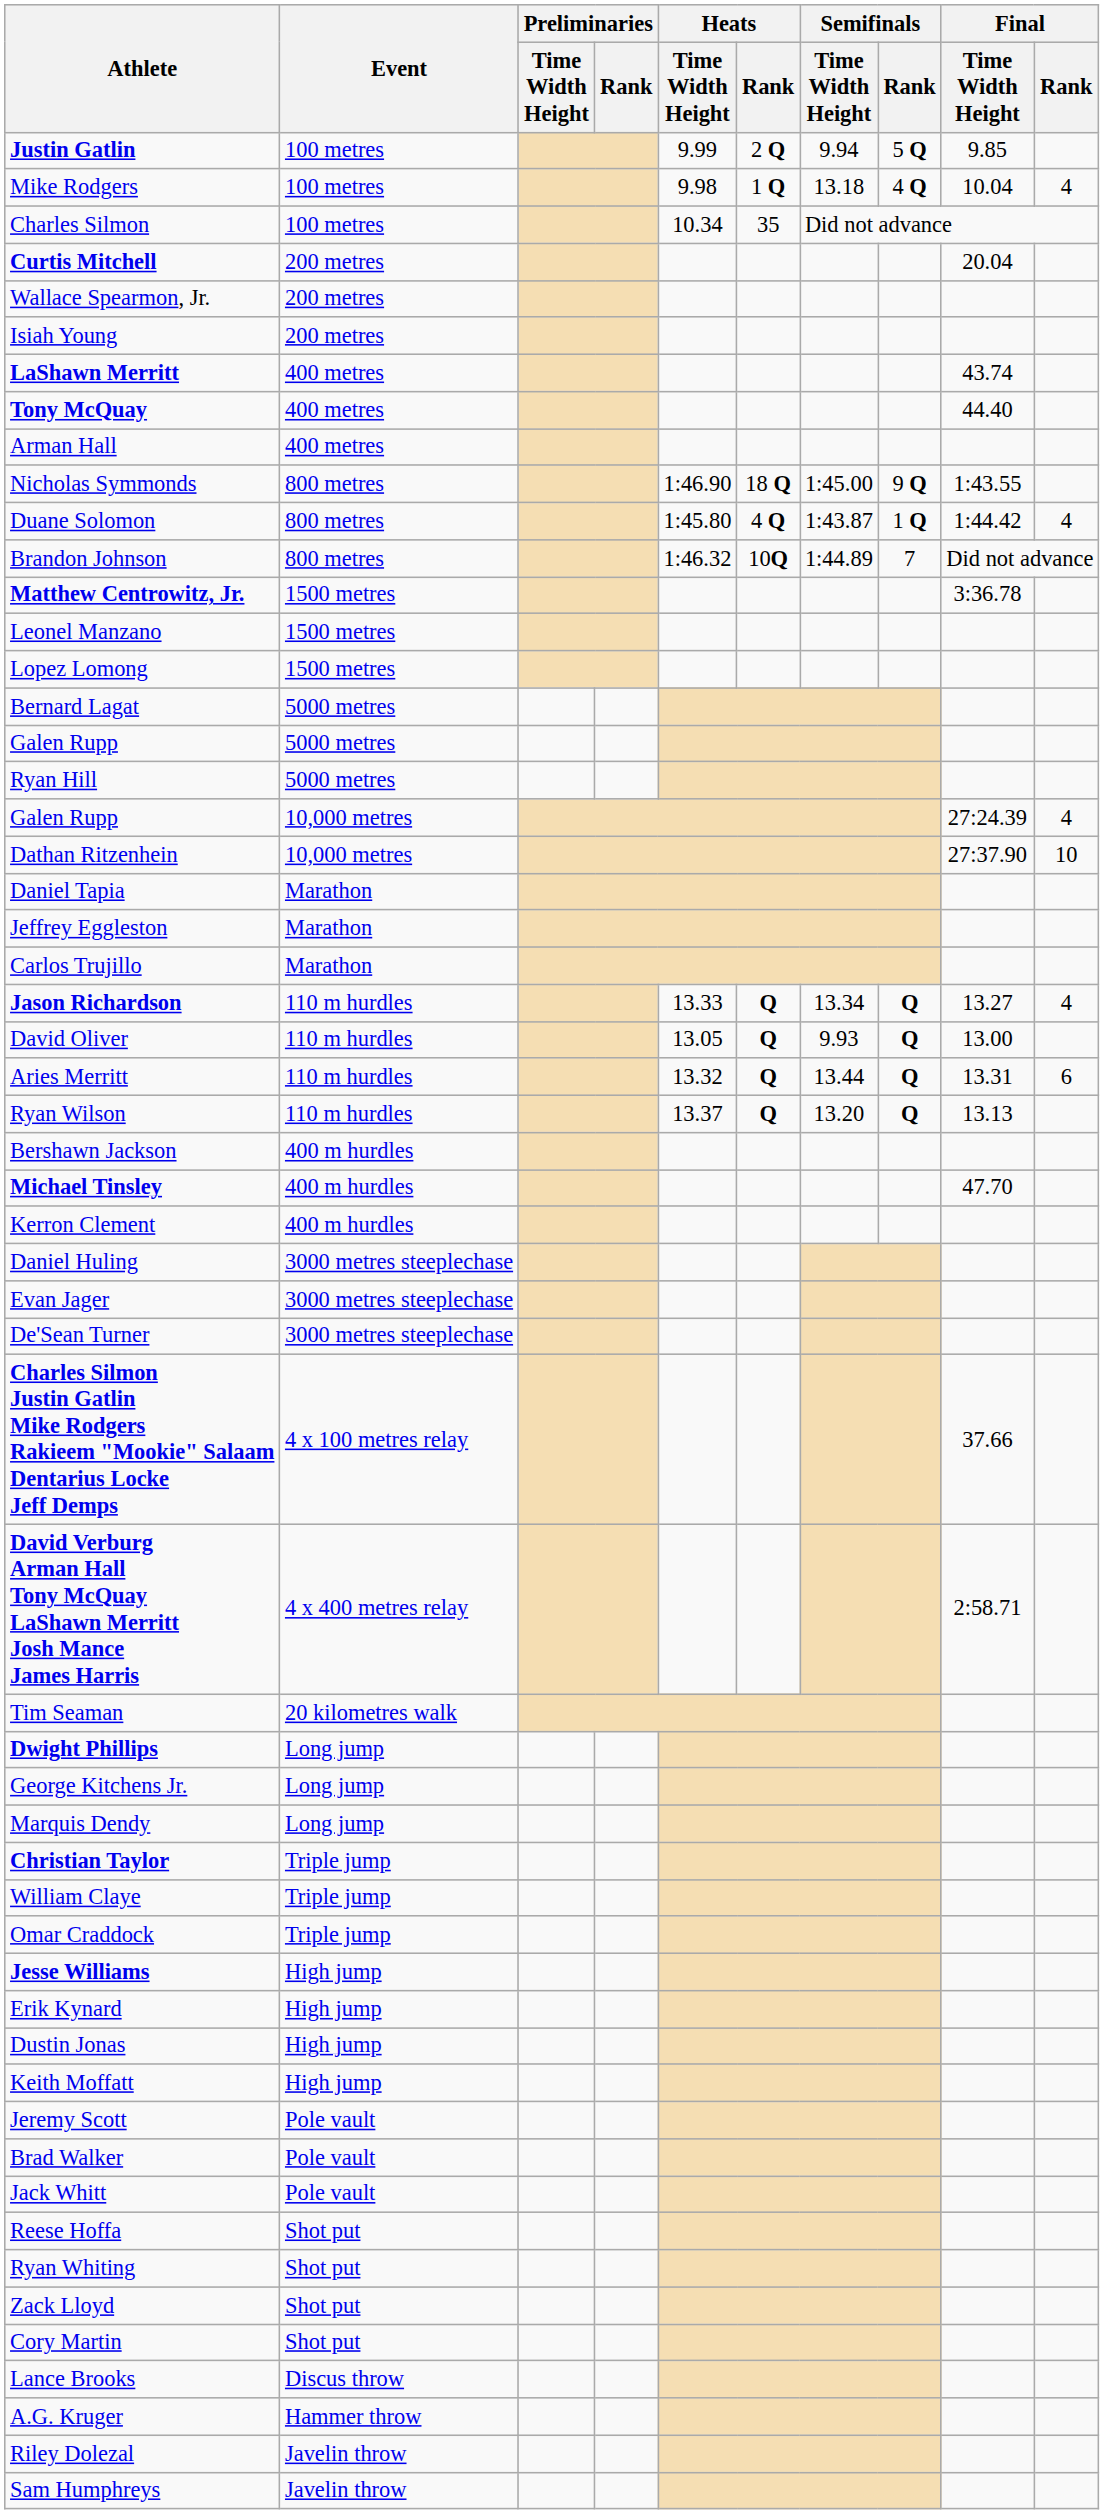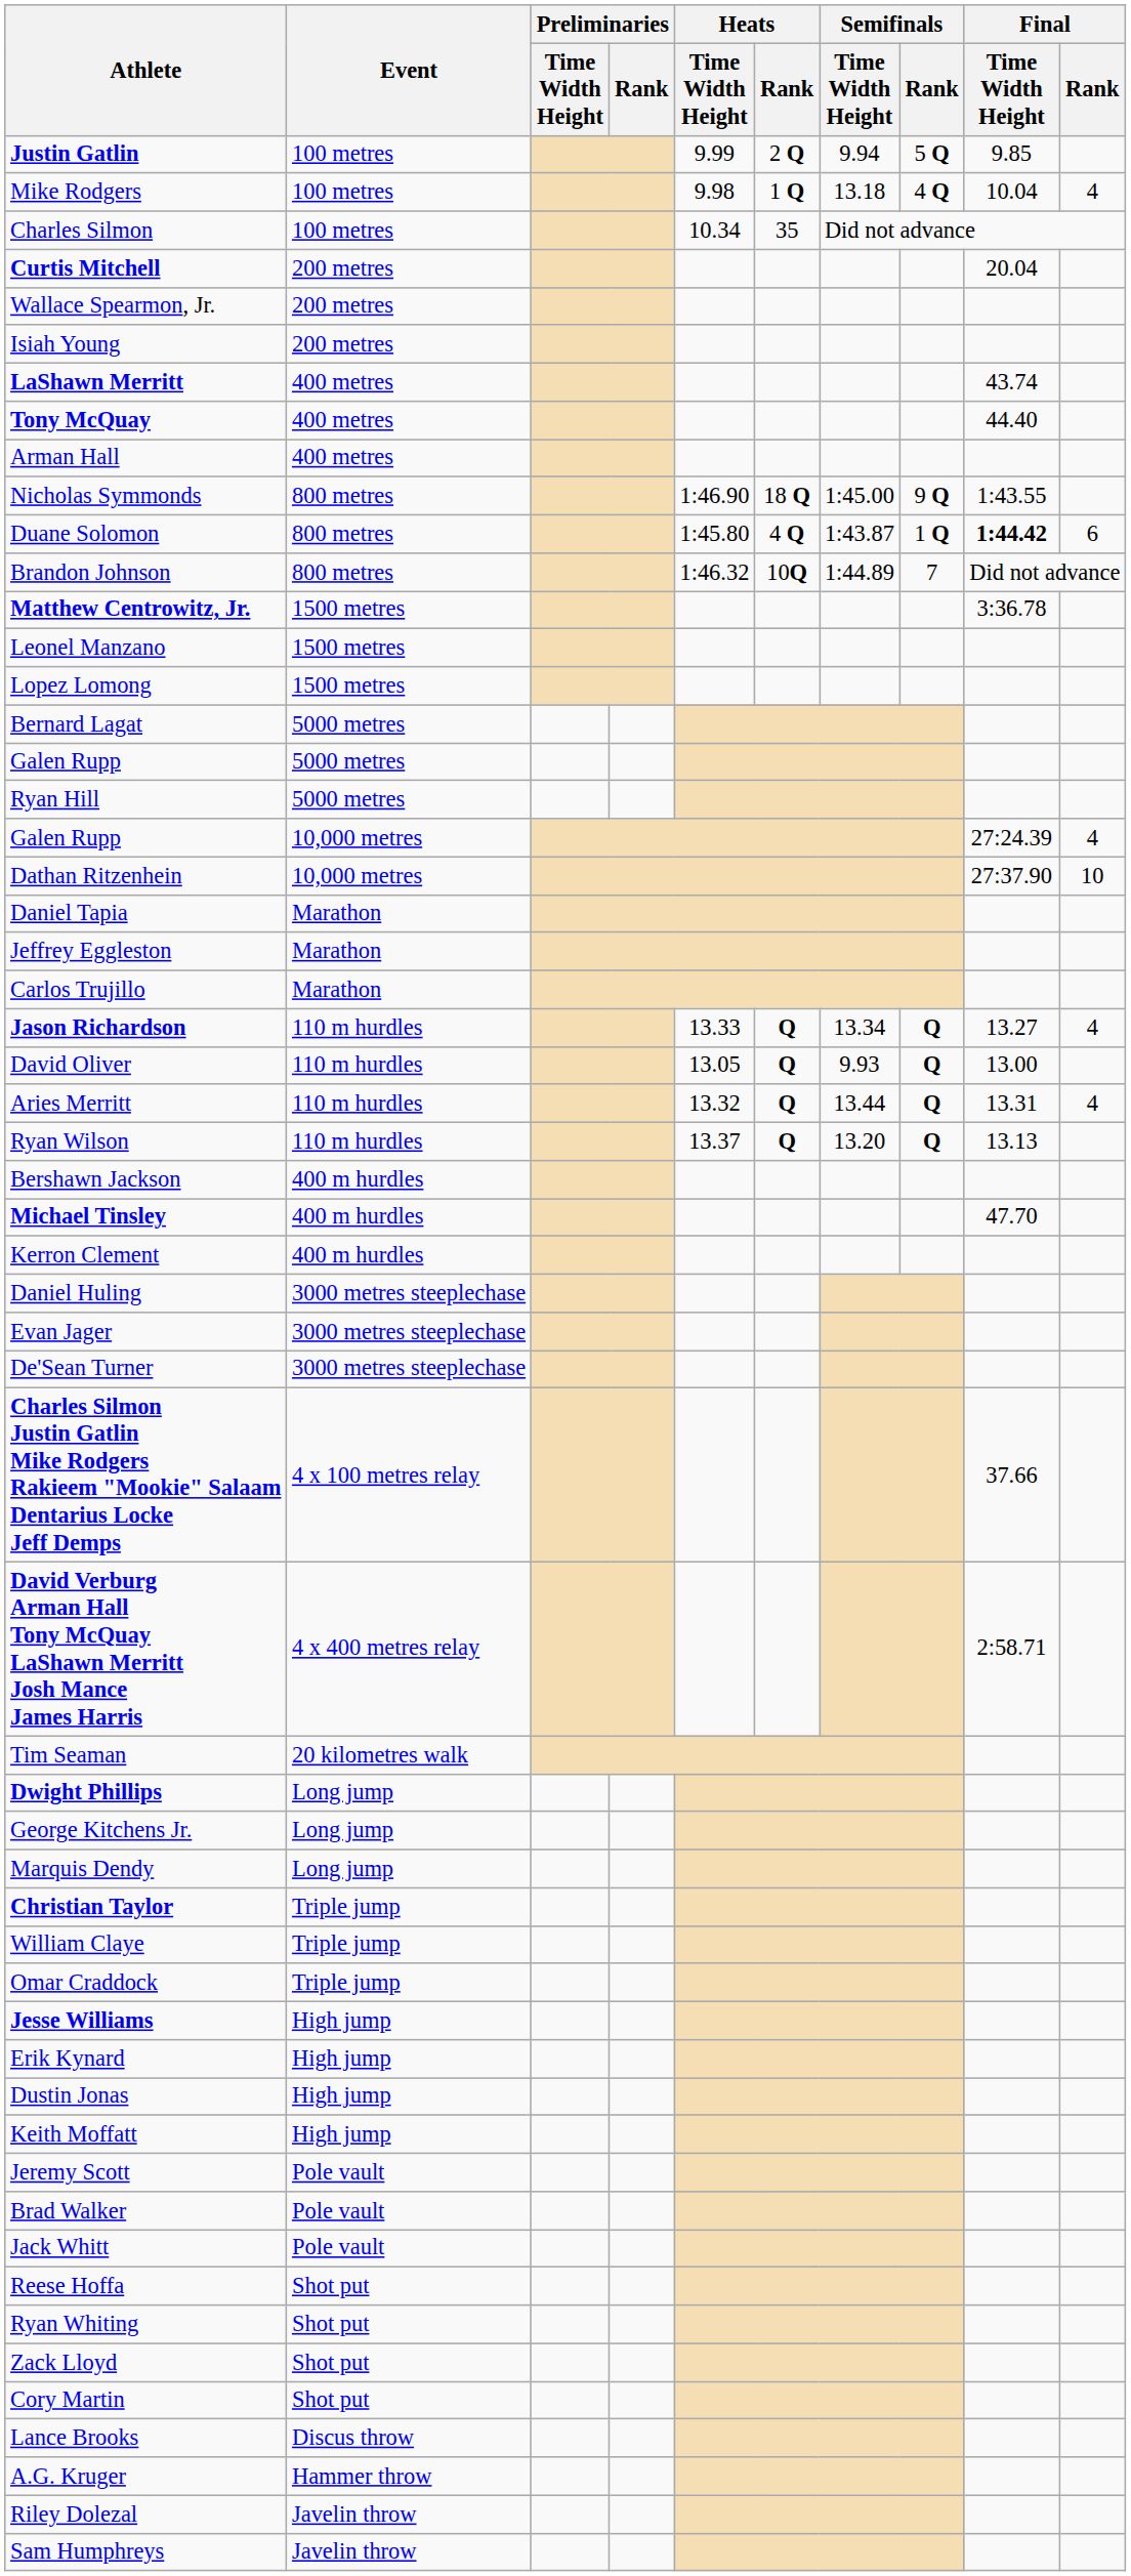Duane Solomon | Final / Time Width Height: normal -> bold
Duane Solomon | Final / Rank: 4 -> 6
Aries Merritt | Final / Rank: 6 -> 4
